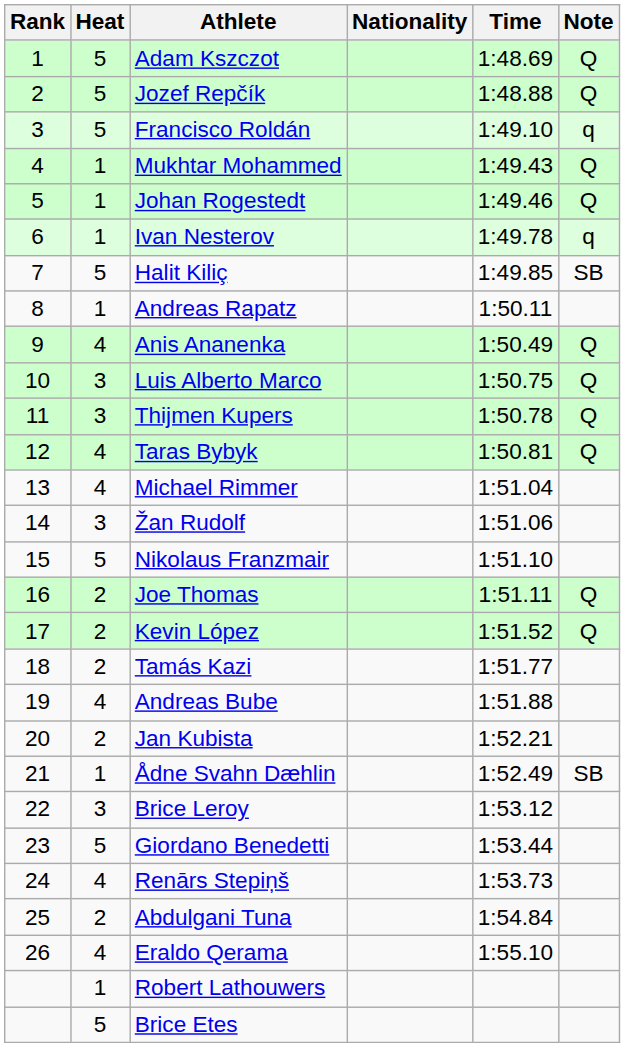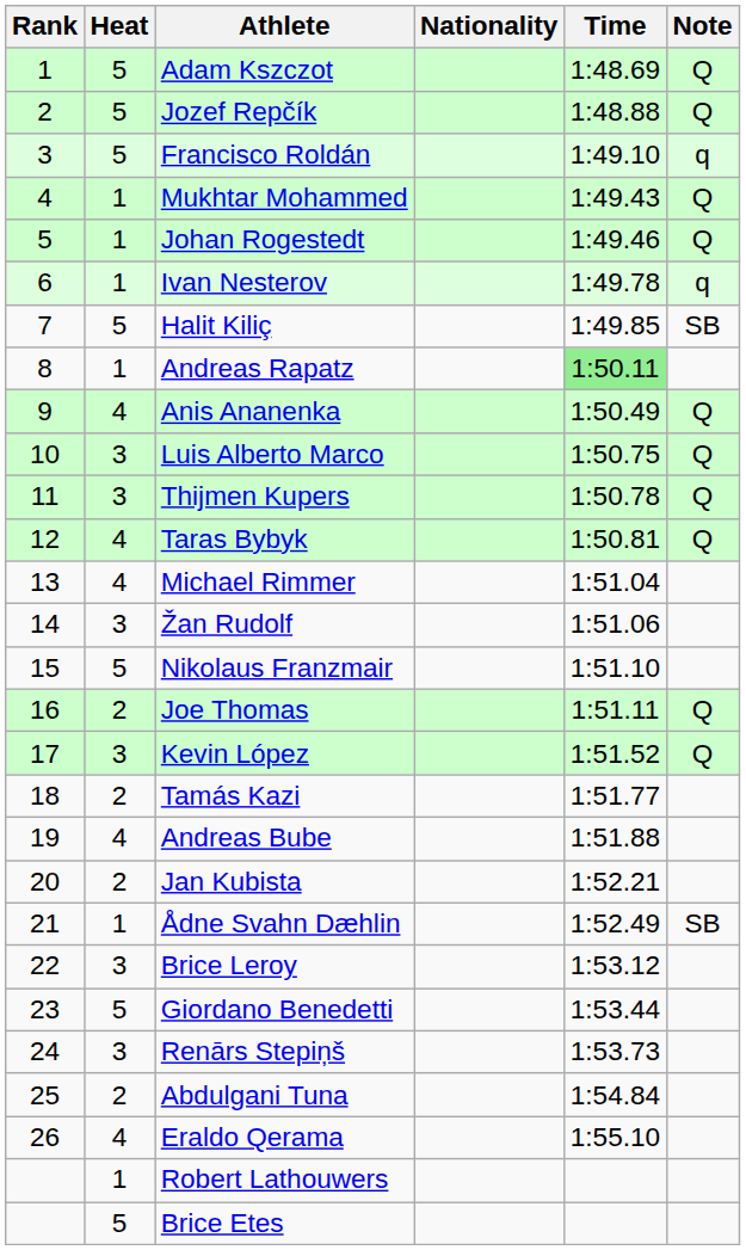Andreas Rapatz | Time: no background -> lightgreen background
Kevin López | Heat: 2 -> 3
Renārs Stepiņš | Heat: 4 -> 3
